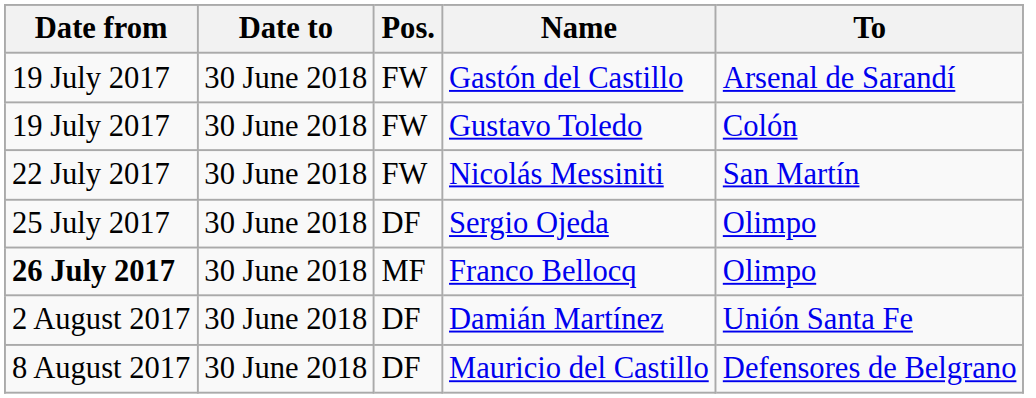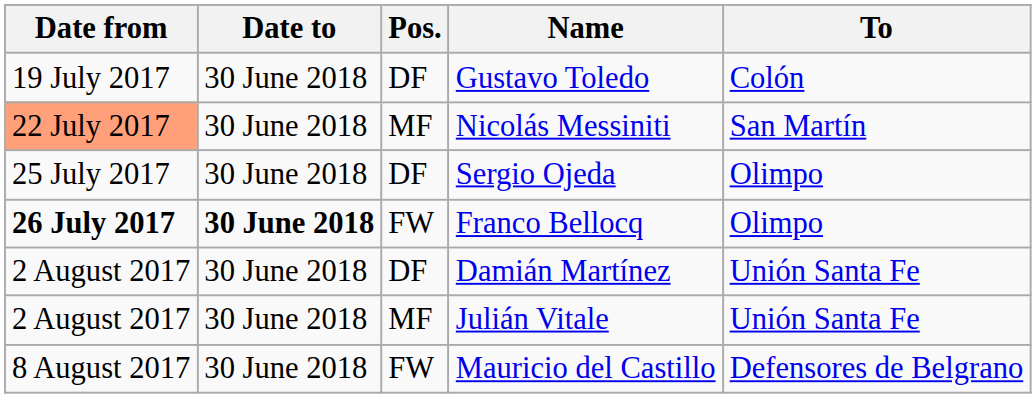- row: 19 July 2017 | 30 June 2018 | FW | Gastón del Castillo | Arsenal de Sarandí
Gustavo Toledo | Pos.: FW -> DF
Nicolás Messiniti | Date from: no background -> lightsalmon background
Nicolás Messiniti | Pos.: FW -> MF
Franco Bellocq | Date to: normal -> bold
Franco Bellocq | Pos.: MF -> FW
+ row: 2 August 2017 | 30 June 2018 | MF | Julián Vitale | Unión Santa Fe
Mauricio del Castillo | Pos.: DF -> FW
